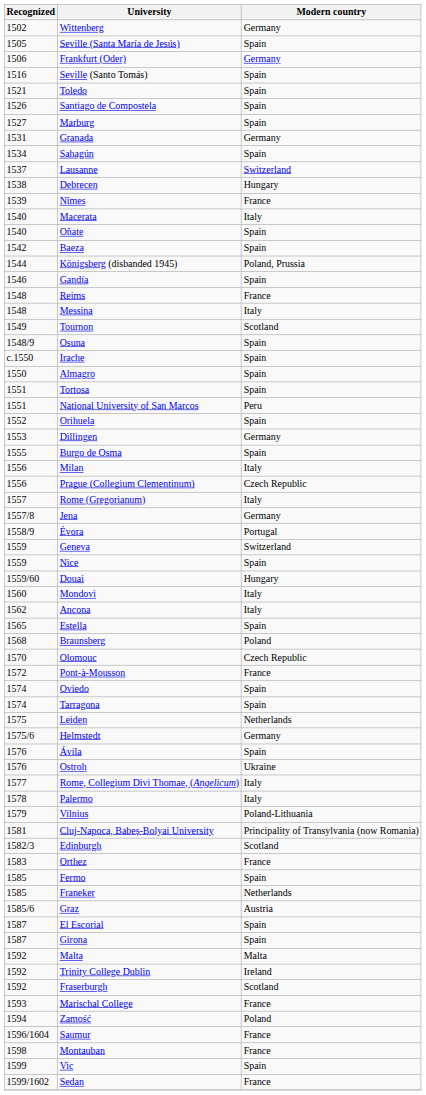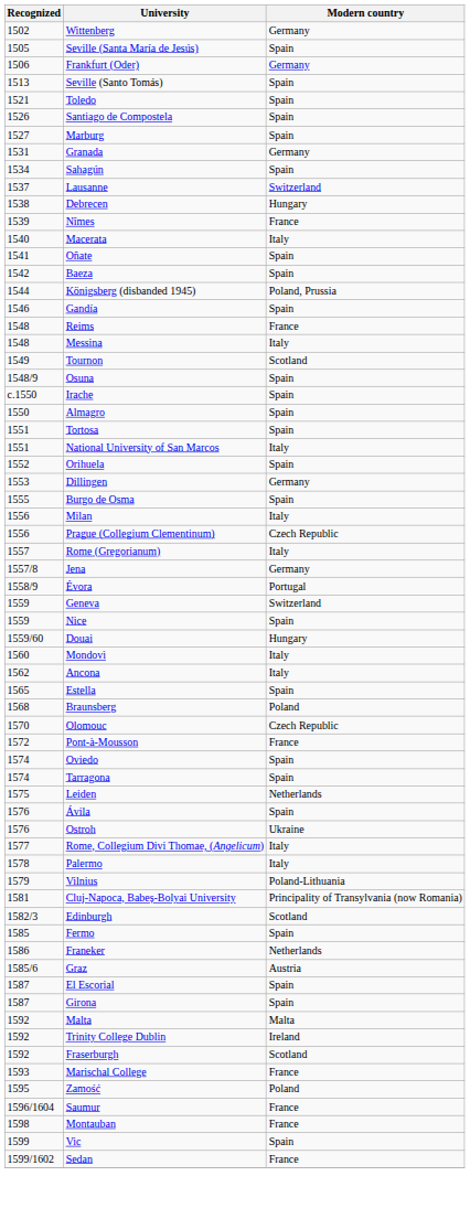Seville (Santo Tomás) | Recognized: 1516 -> 1513
Oñate | Recognized: 1540 -> 1541
National University of San Marcos | Modern country: Peru -> Italy
- row: 1575/6 | Helmstedt | Germany
- row: 1583 | Orthez | France
Franeker | Recognized: 1585 -> 1586
Zamość | Recognized: 1594 -> 1595
